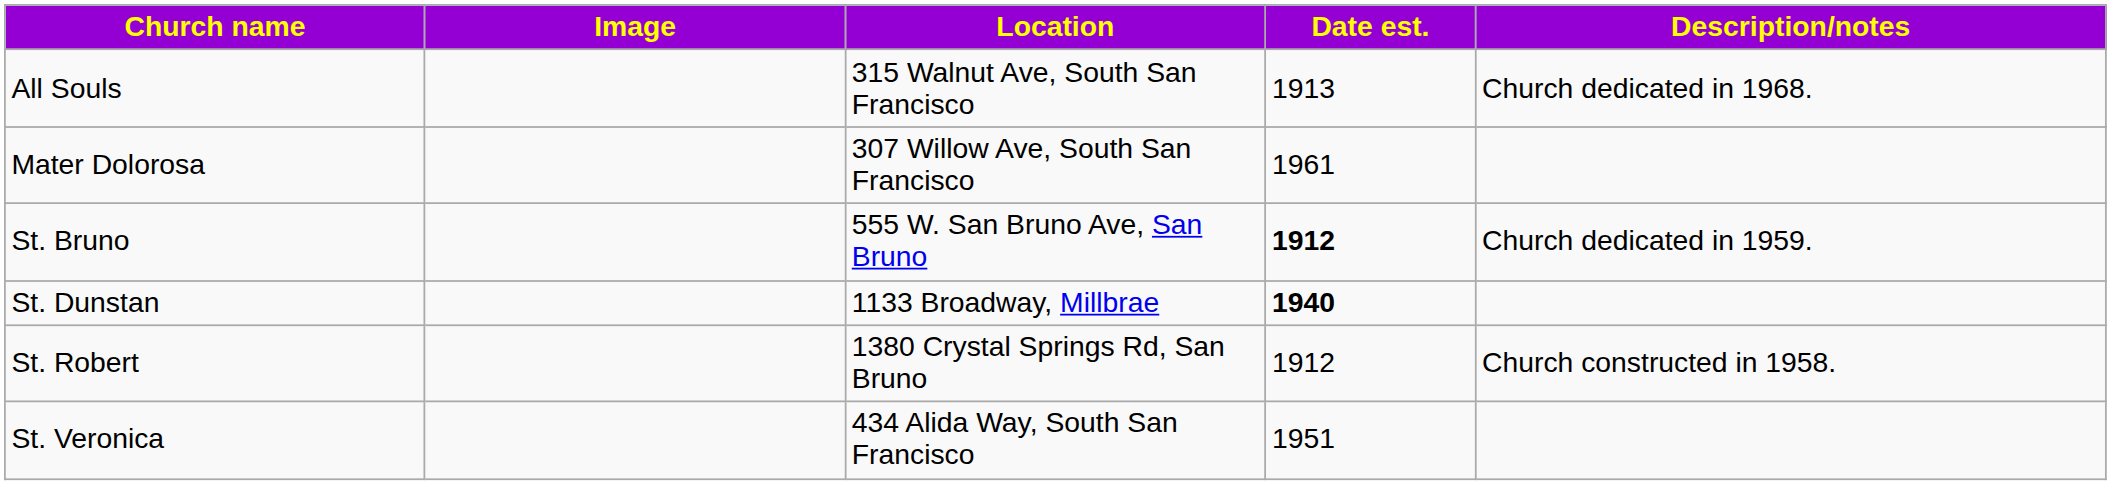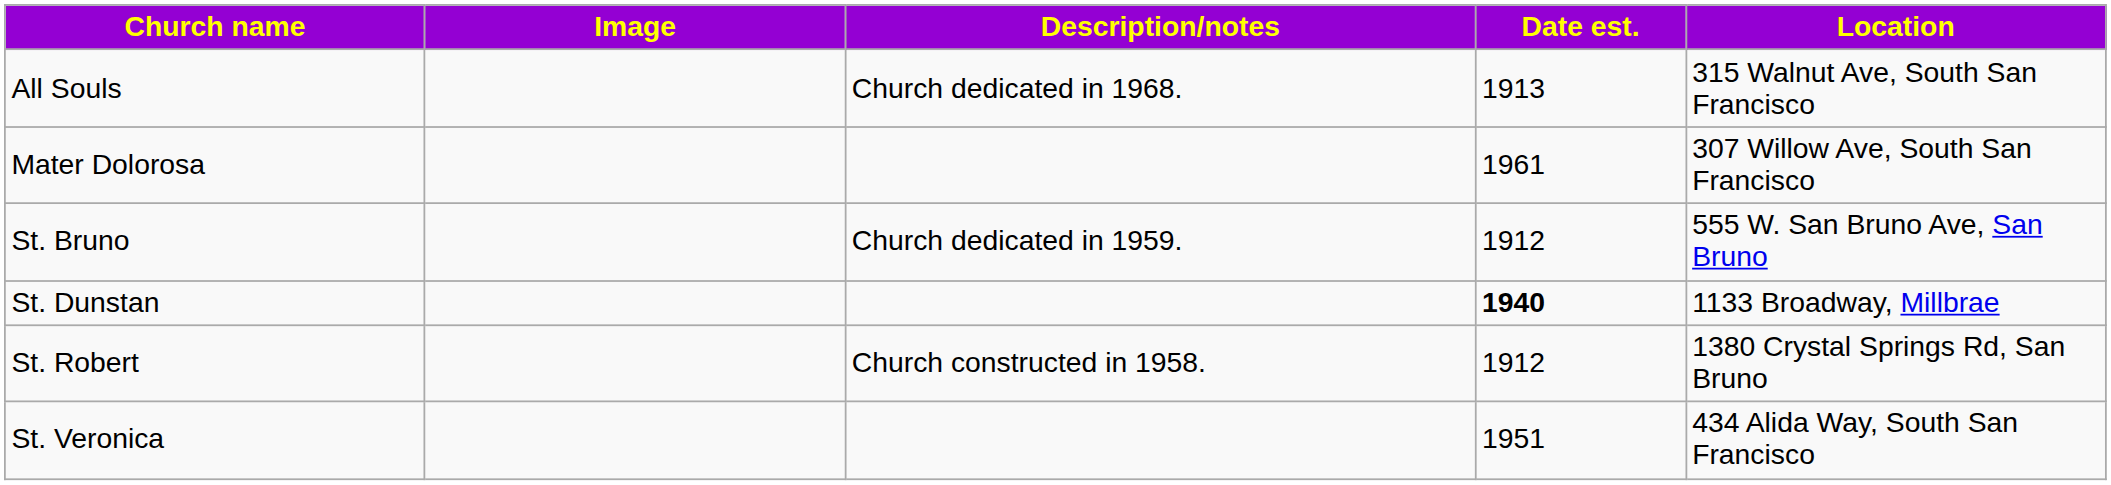columns swapped: Location <-> Description/notes
St. Bruno | Date est.: bold -> normal
